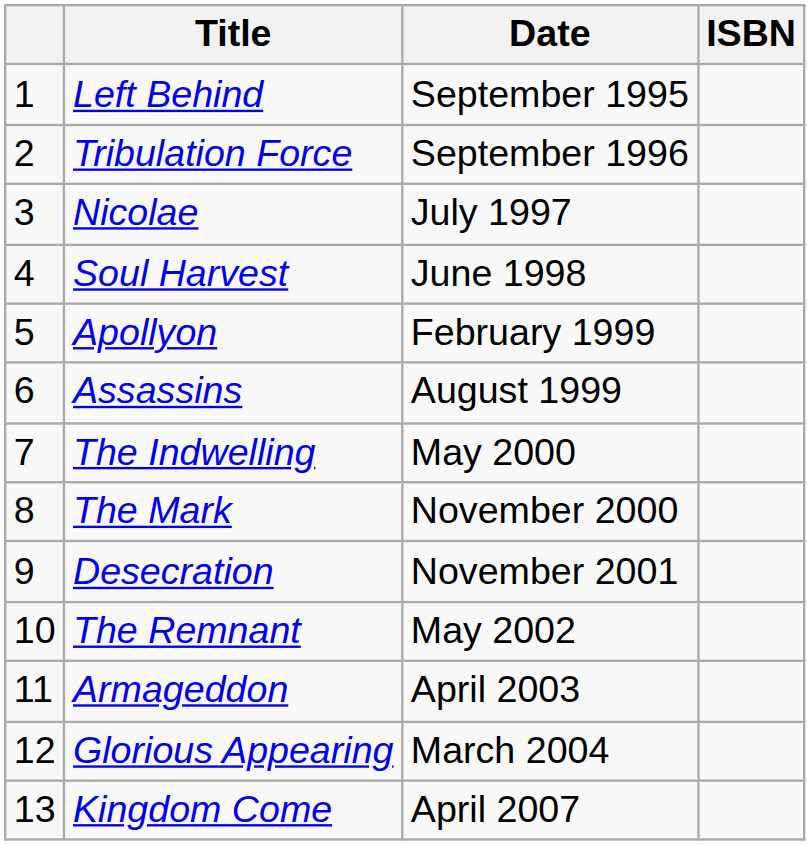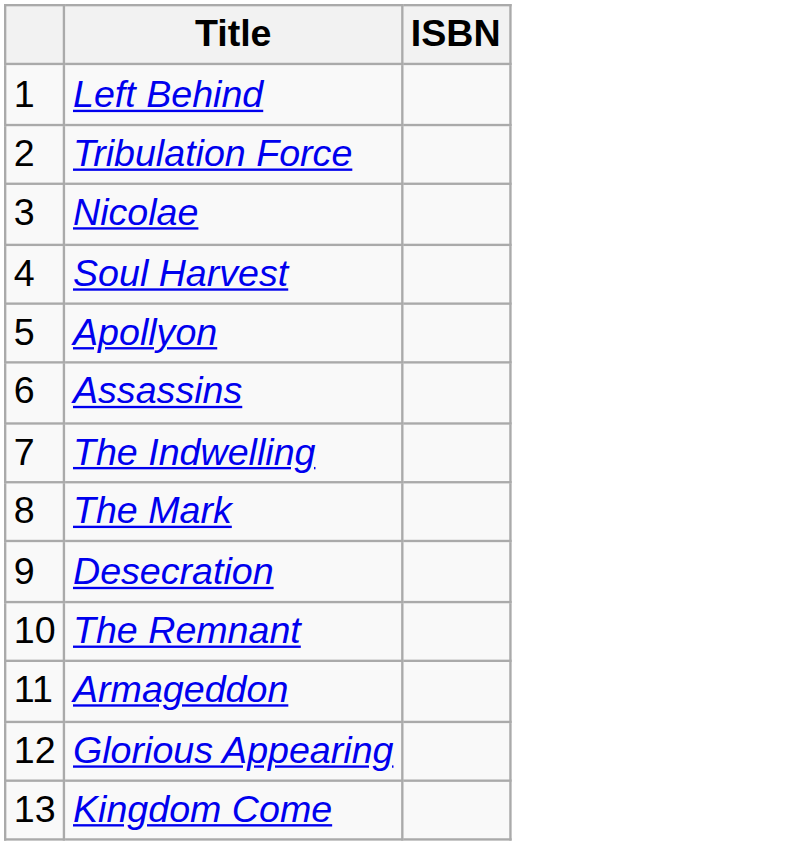- column: Date | September 1995 | September 1996 | July 1997 | June 1998 | February 1999 | August 1999 | May 2000 | November 2000 | November 2001 | May 2002 | April 2003 | March 2004 | April 2007
